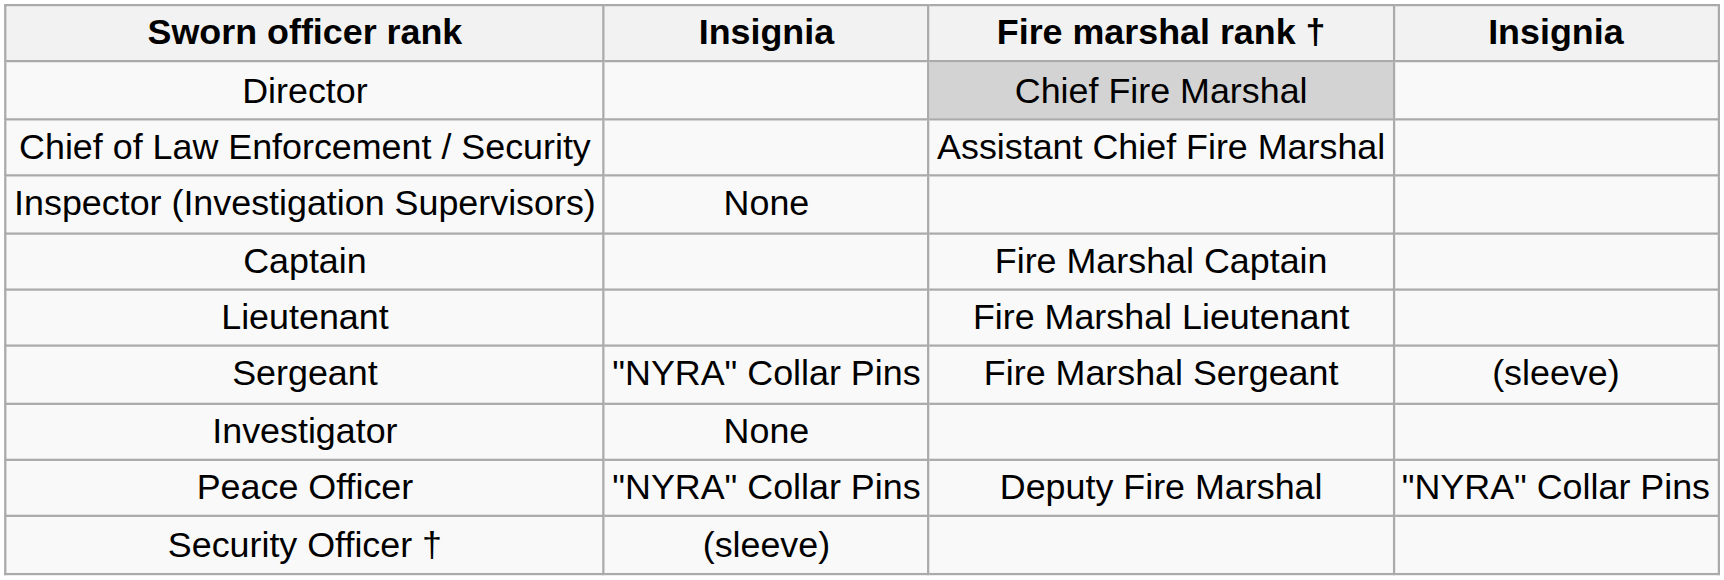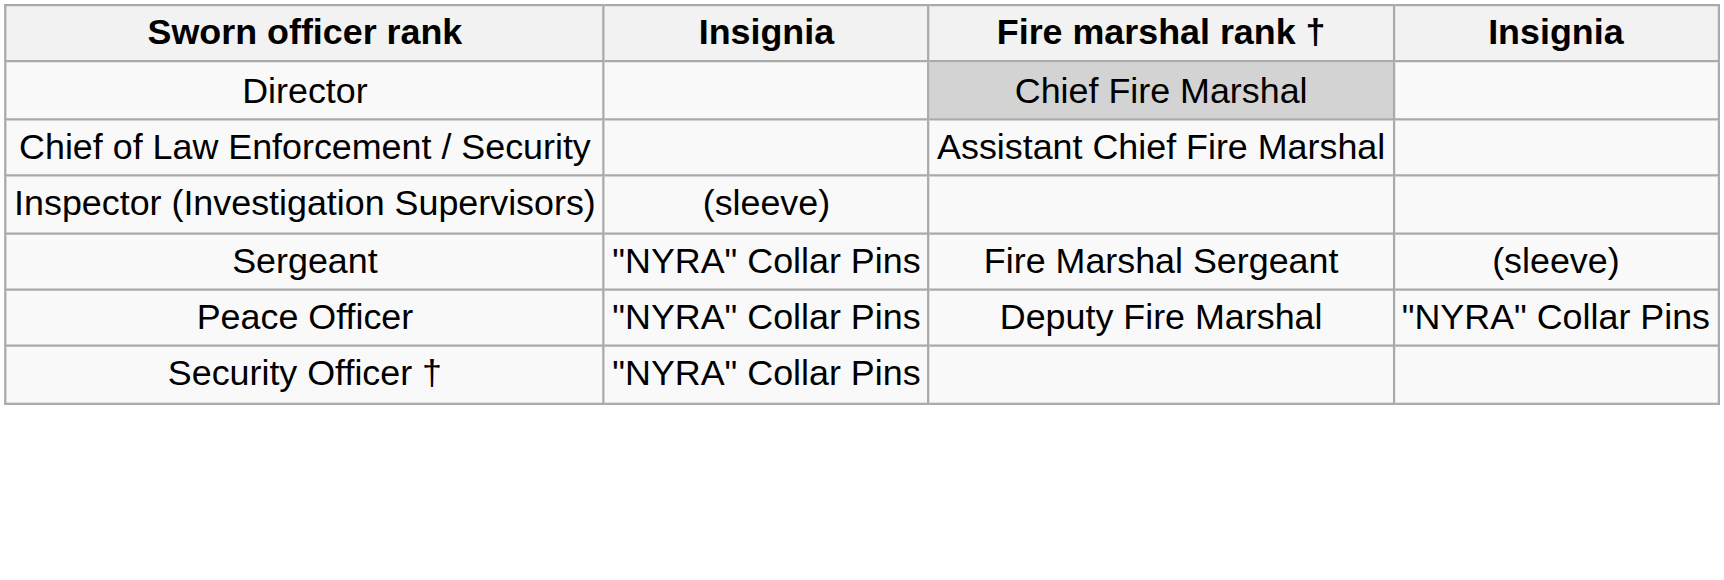Inspector (Investigation Supervisors) | column 2: None -> (sleeve)
- row: Captain | Fire Marshal Captain
- row: Lieutenant | Fire Marshal Lieutenant
- row: Investigator | None
Security Officer † | column 2: (sleeve) -> "NYRA" Collar Pins
